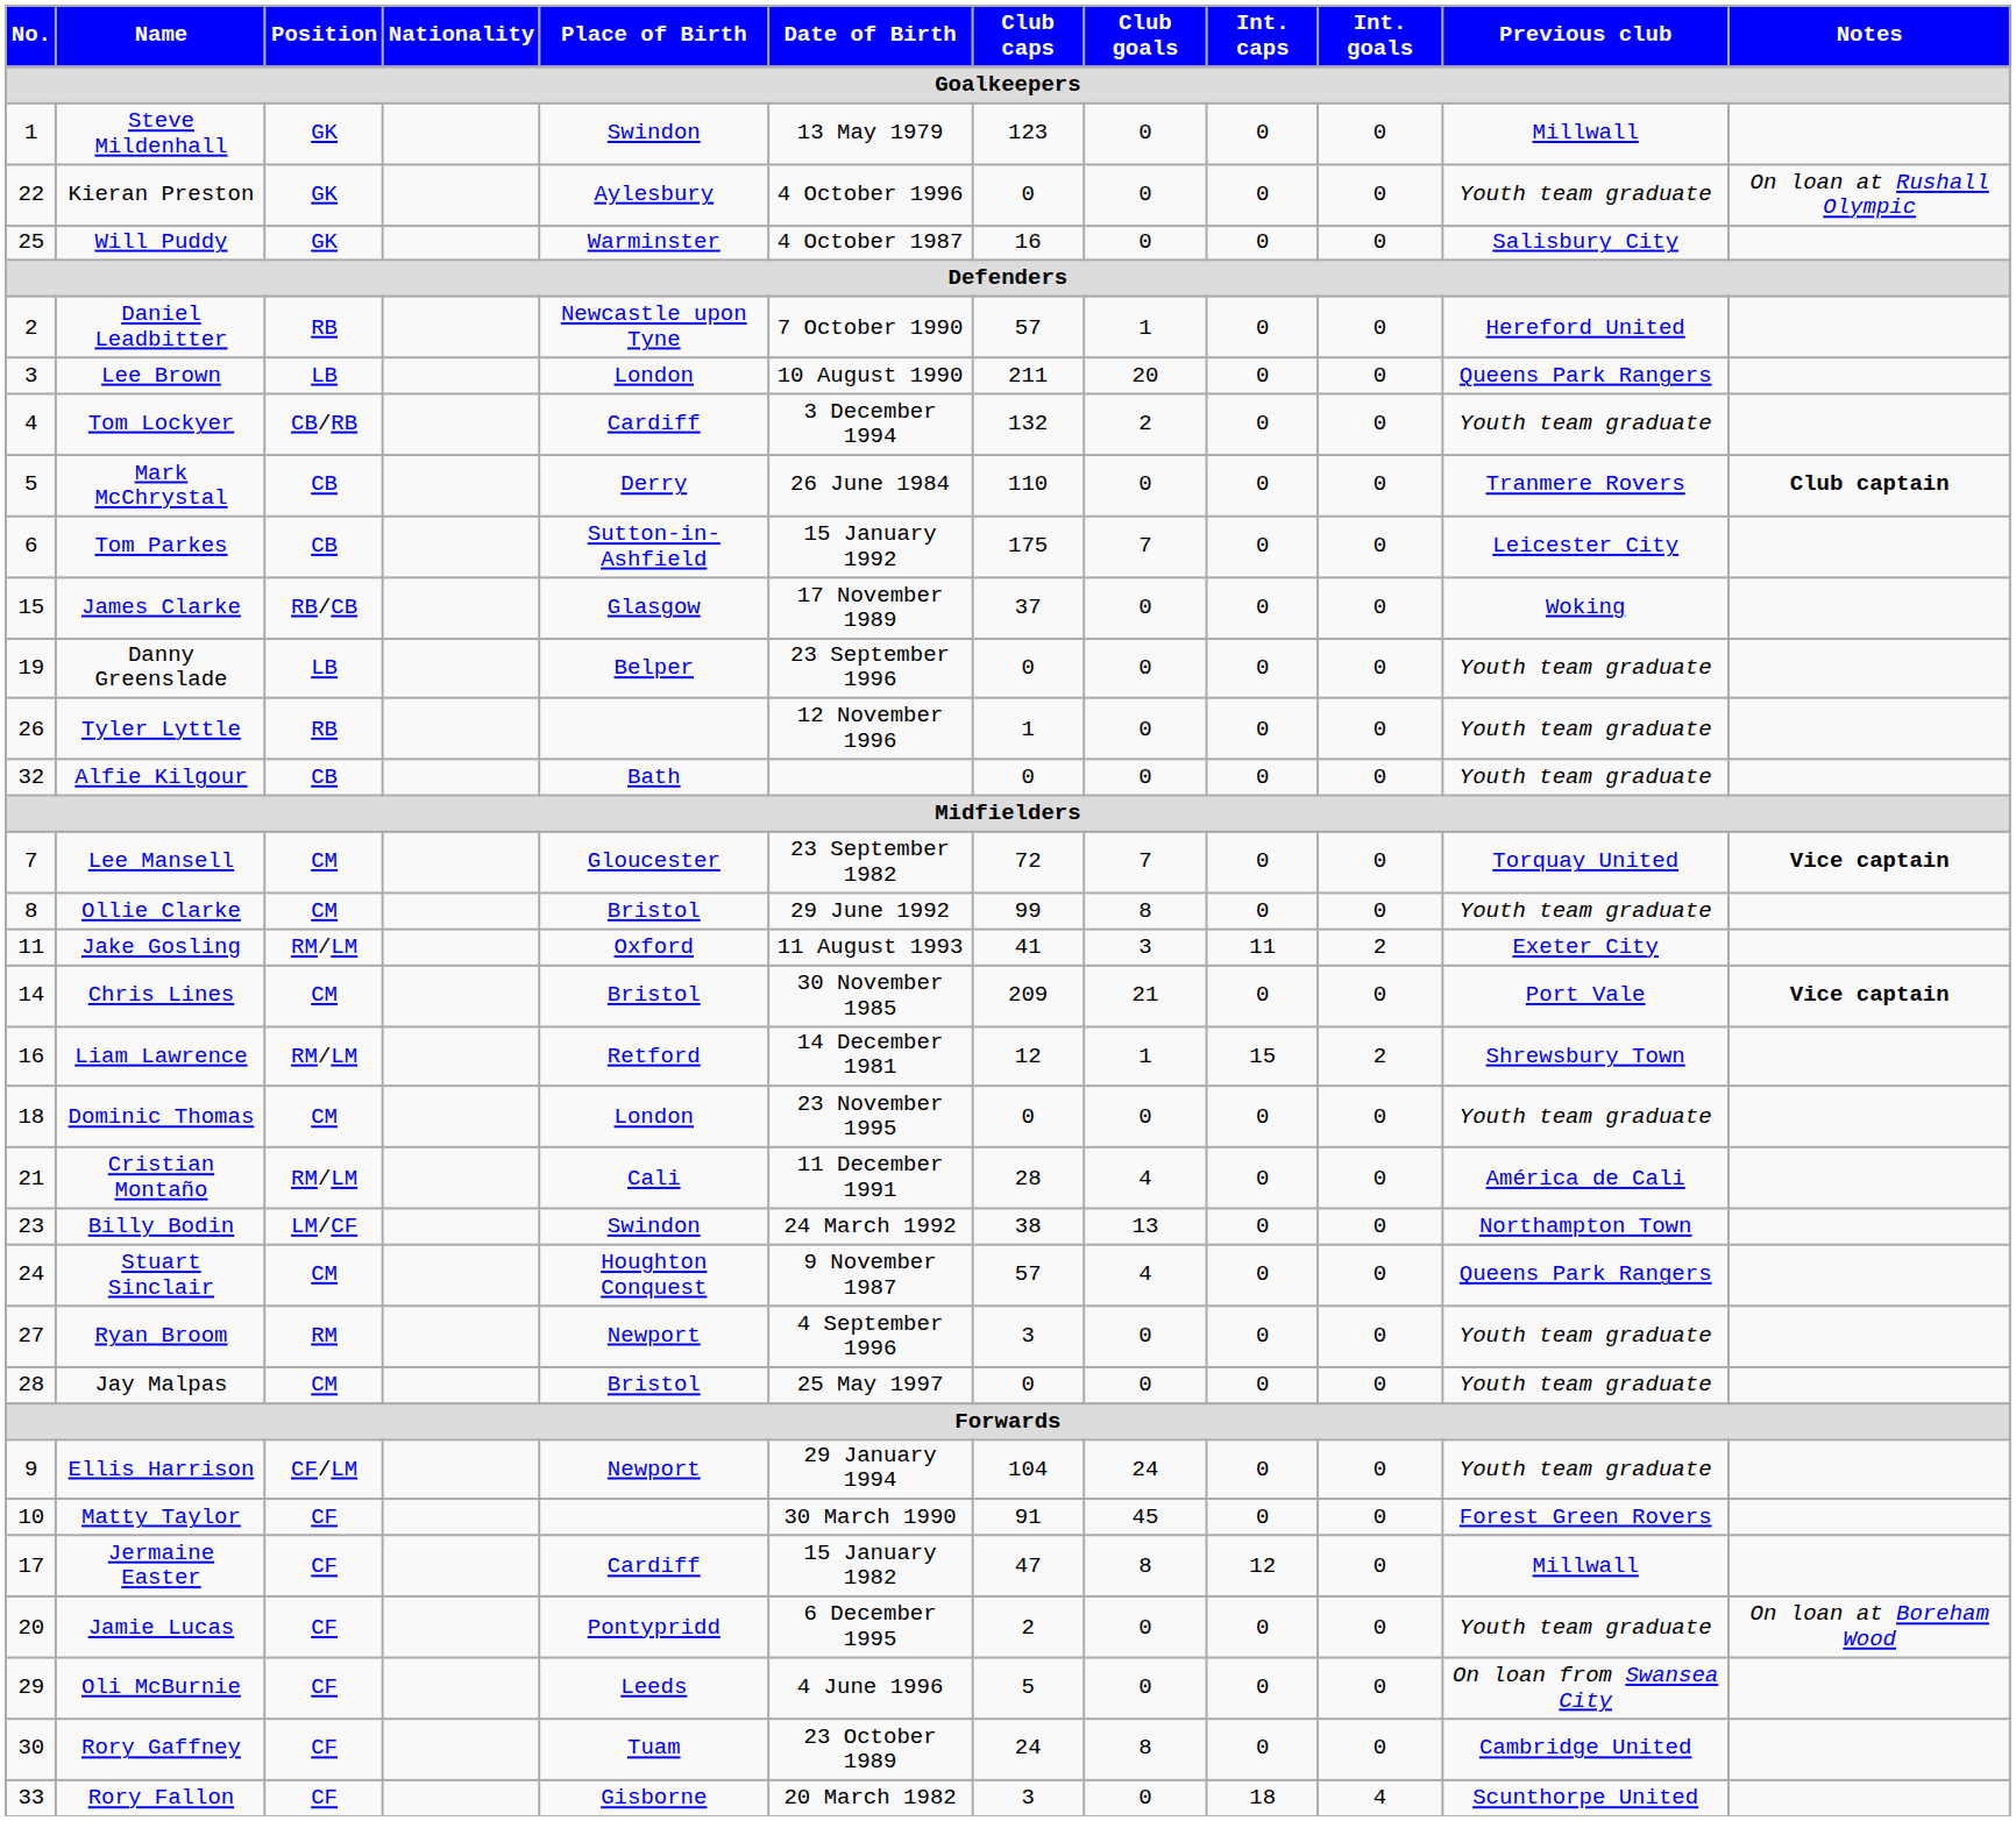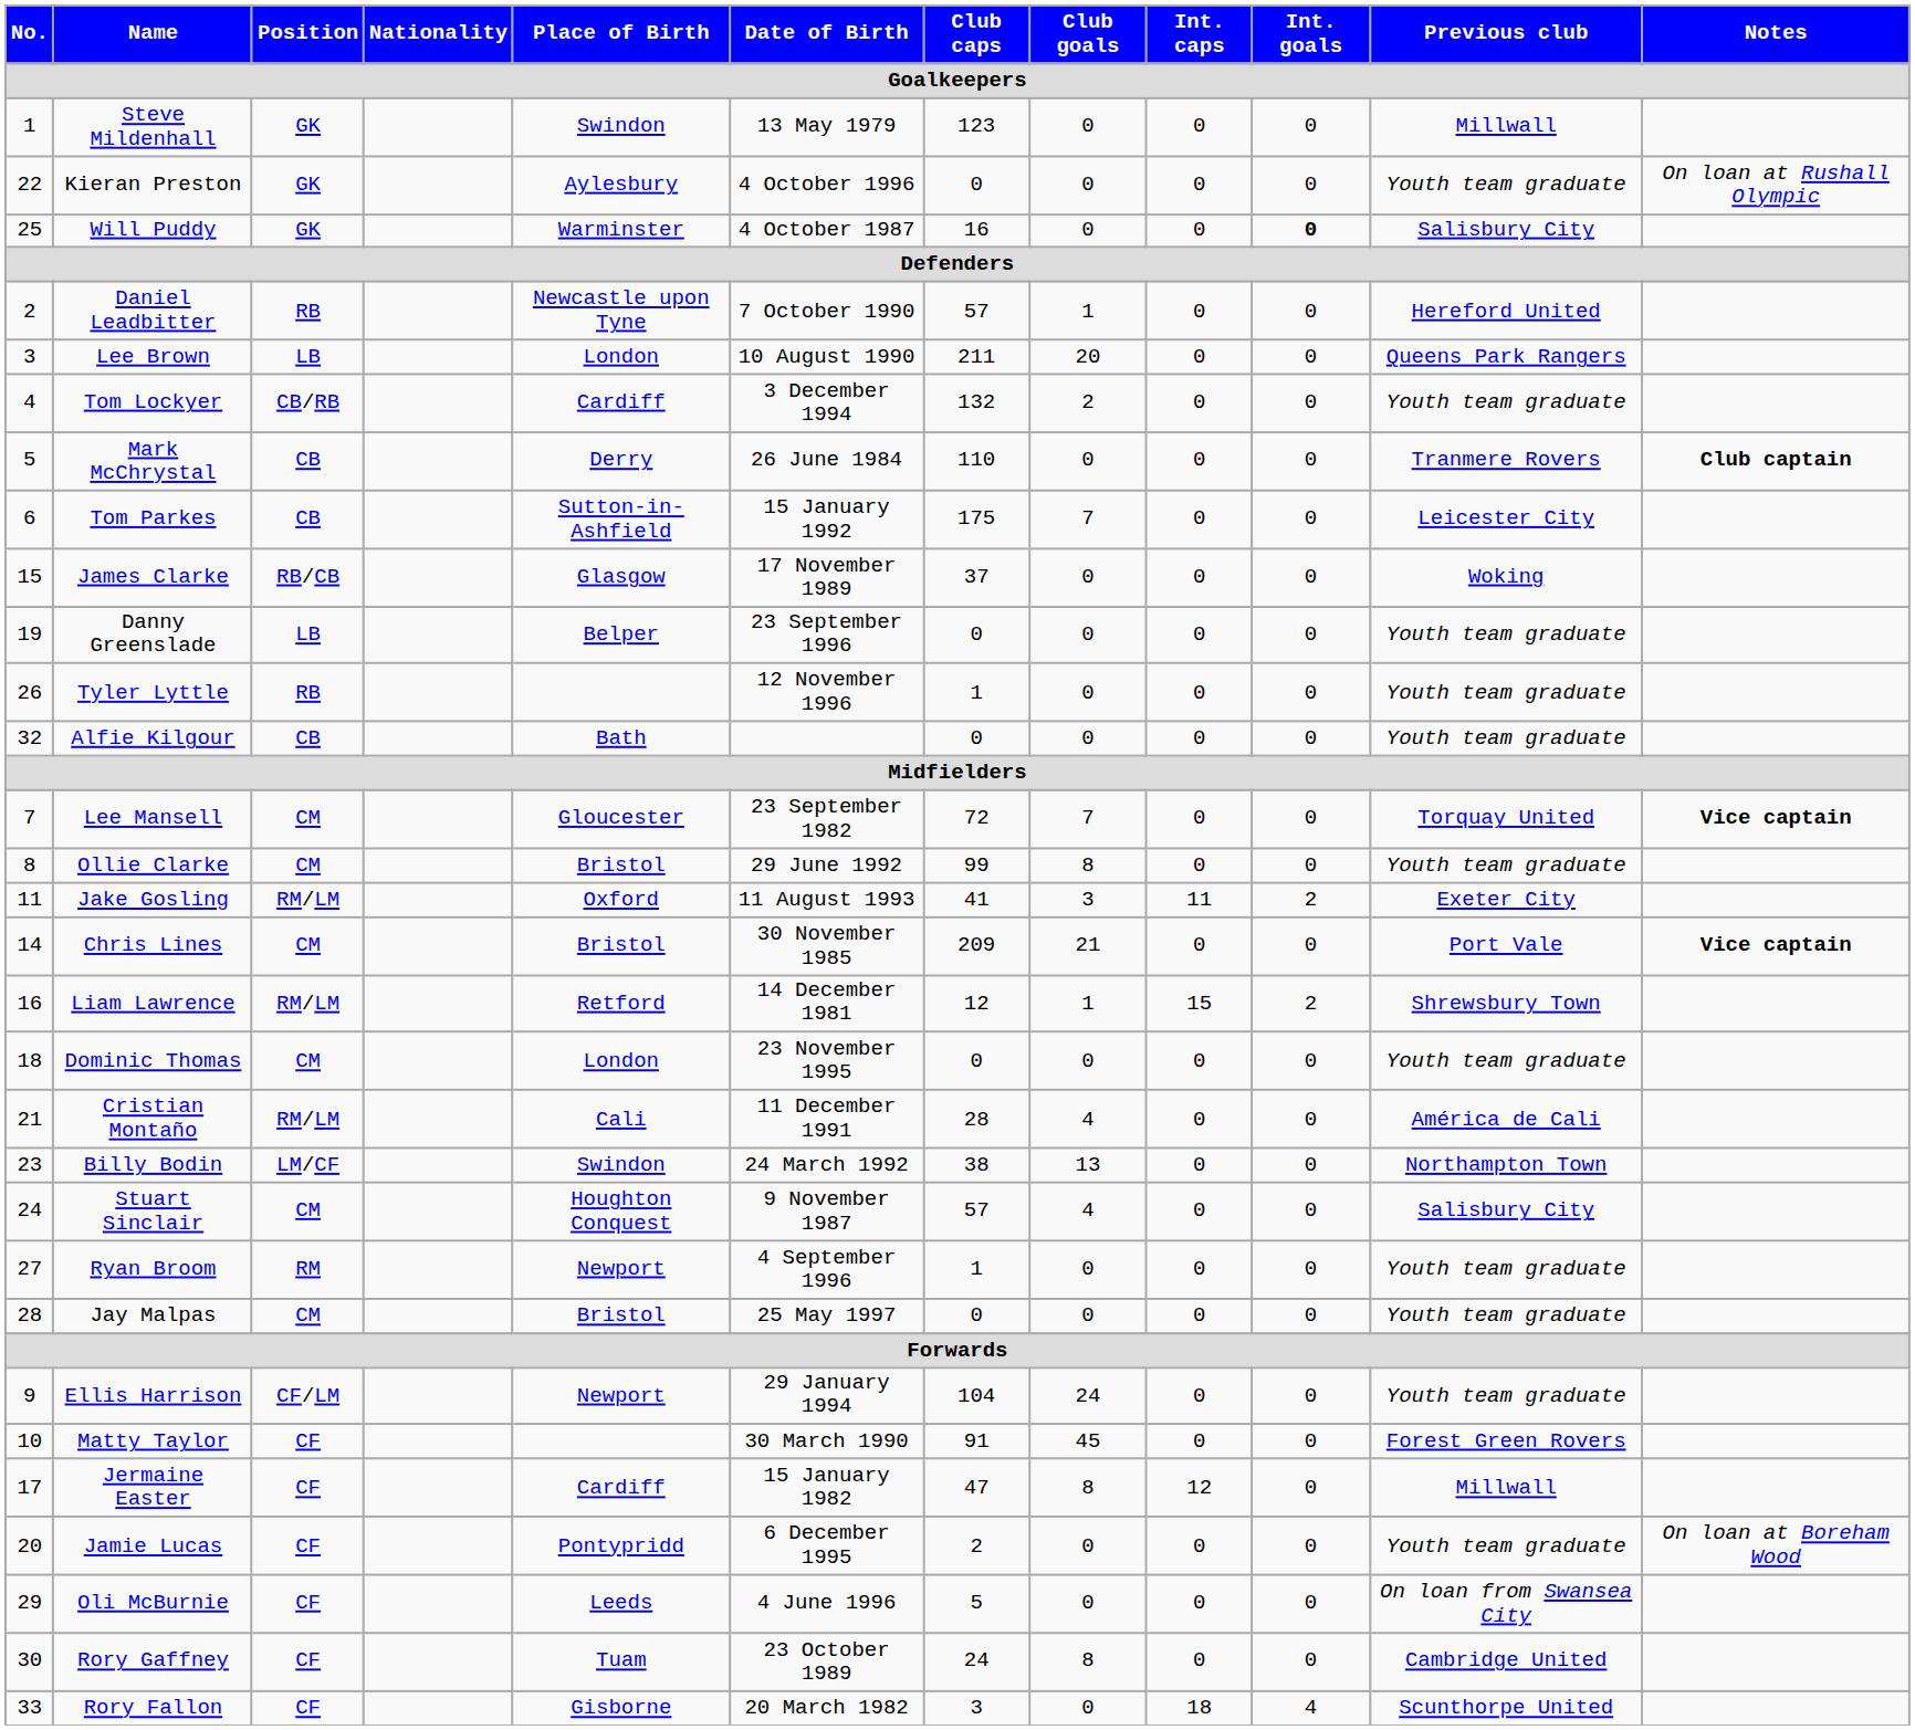Will Puddy | Int. goals: normal -> bold
Stuart Sinclair | Previous club: Queens Park Rangers -> Salisbury City
Ryan Broom | Club caps: 3 -> 1
